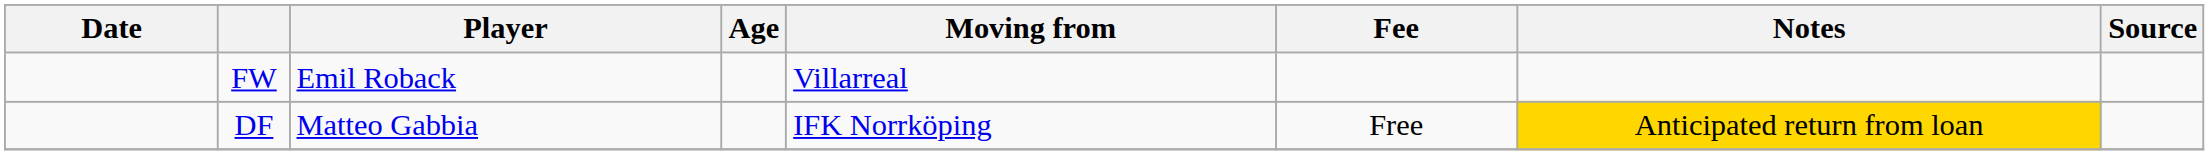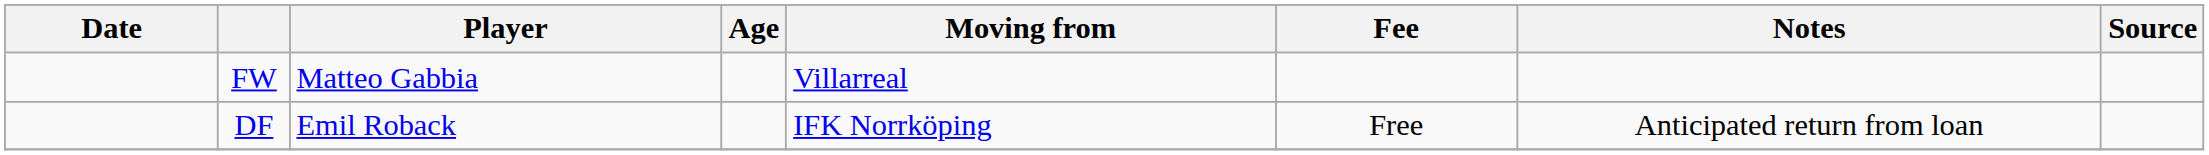FW | Player: Emil Roback -> Matteo Gabbia
DF | Player: Matteo Gabbia -> Emil Roback
DF | Notes: gold background -> no background
